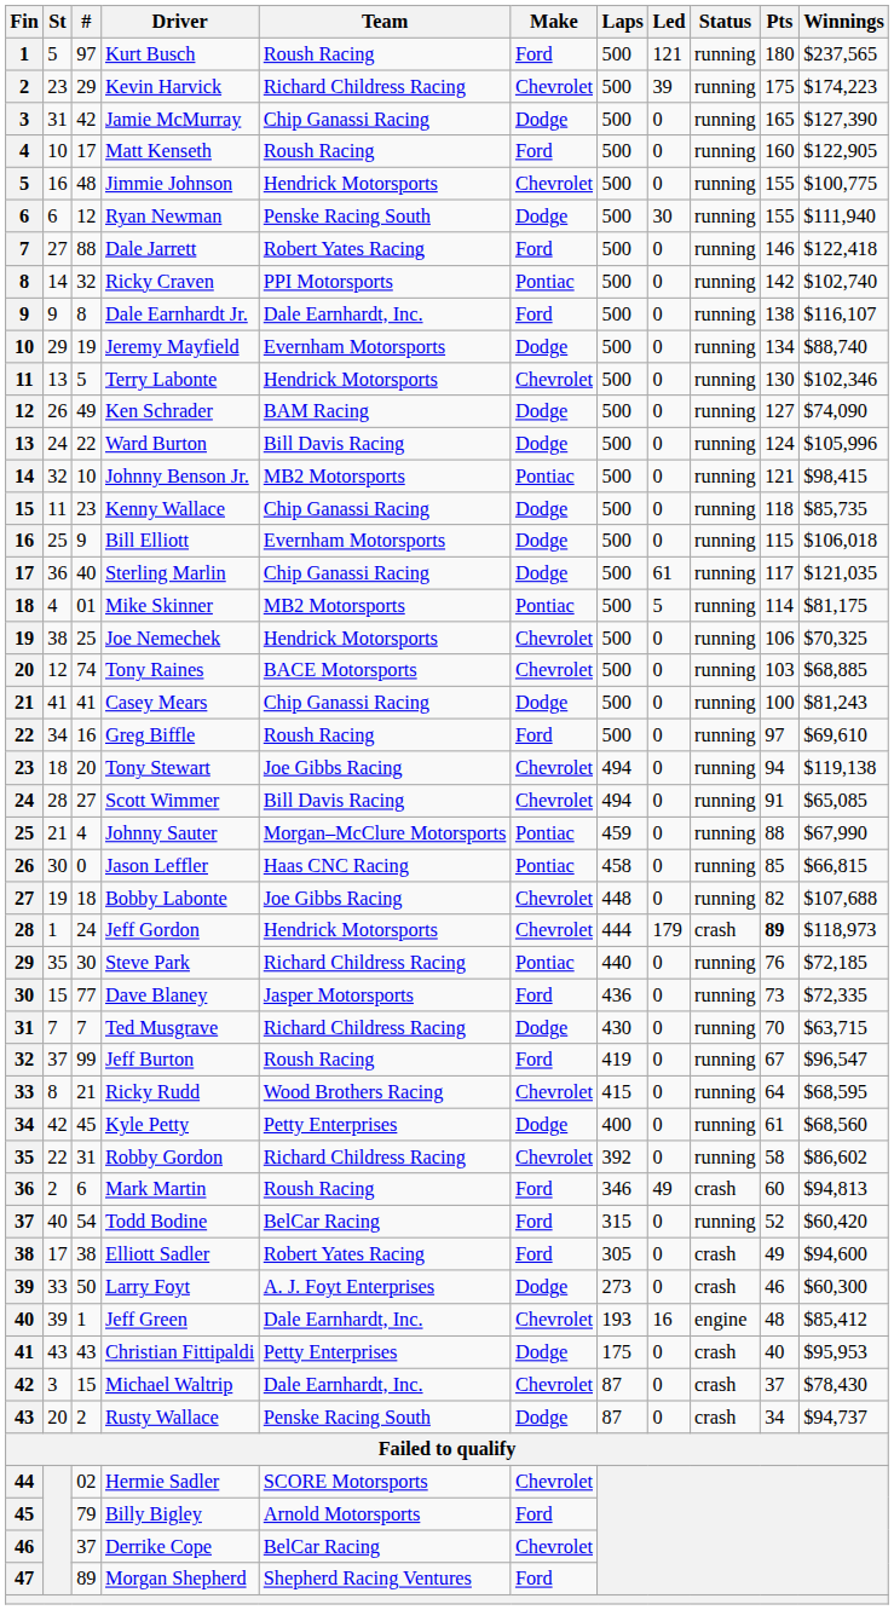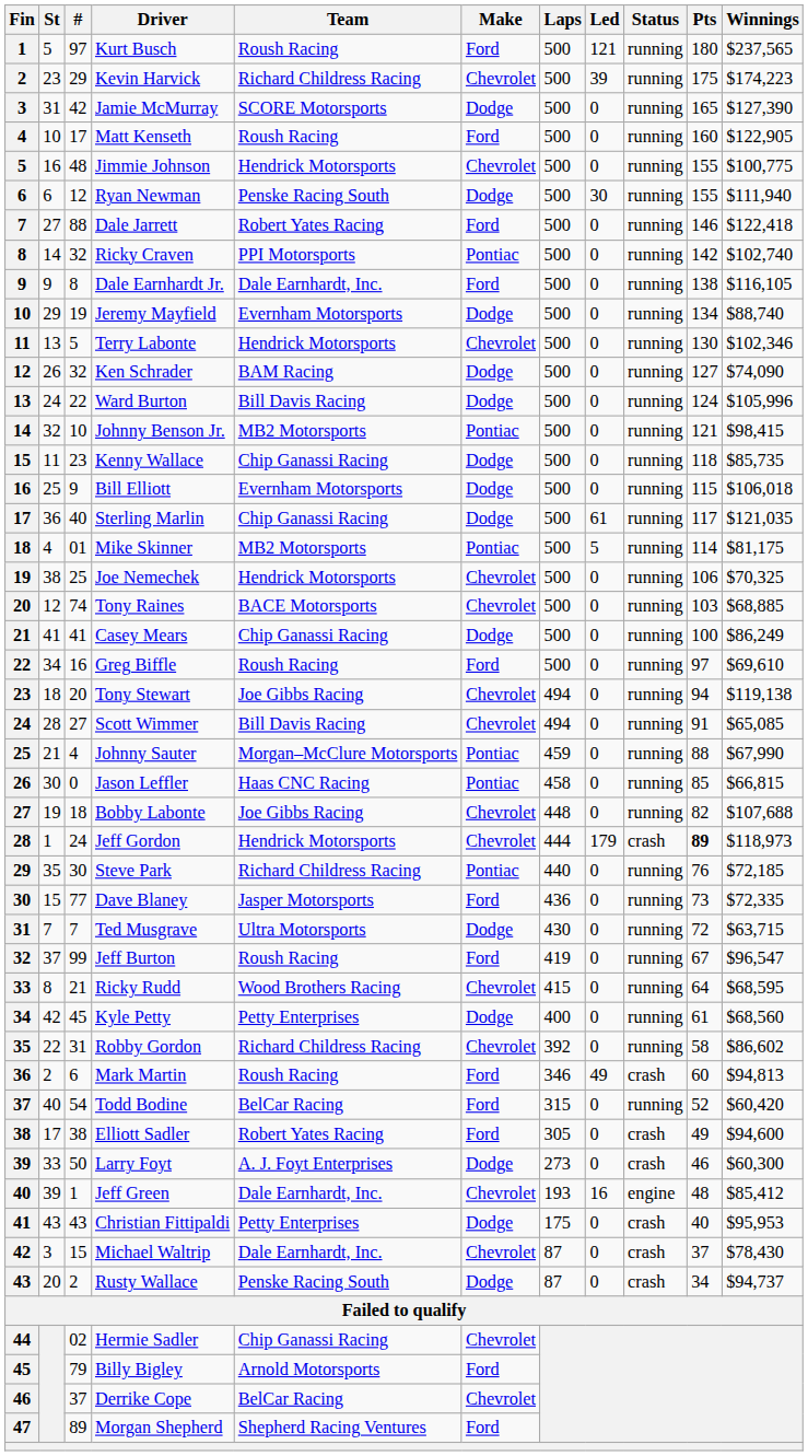Jamie McMurray | Team: Chip Ganassi Racing -> SCORE Motorsports
Dale Earnhardt Jr. | Winnings: $116,107 -> $116,105
Ken Schrader | #: 49 -> 32
Casey Mears | Winnings: $81,243 -> $86,249
Ted Musgrave | Team: Richard Childress Racing -> Ultra Motorsports
Ted Musgrave | Pts: 70 -> 72
Hermie Sadler | Team: SCORE Motorsports -> Chip Ganassi Racing
